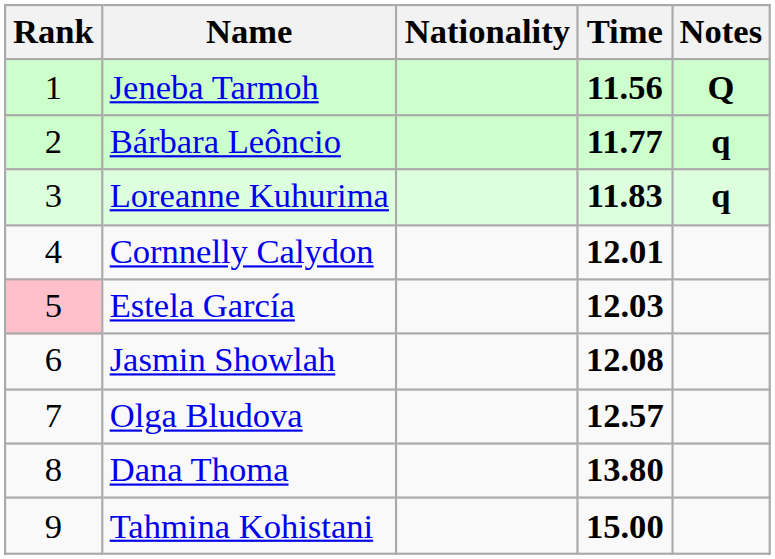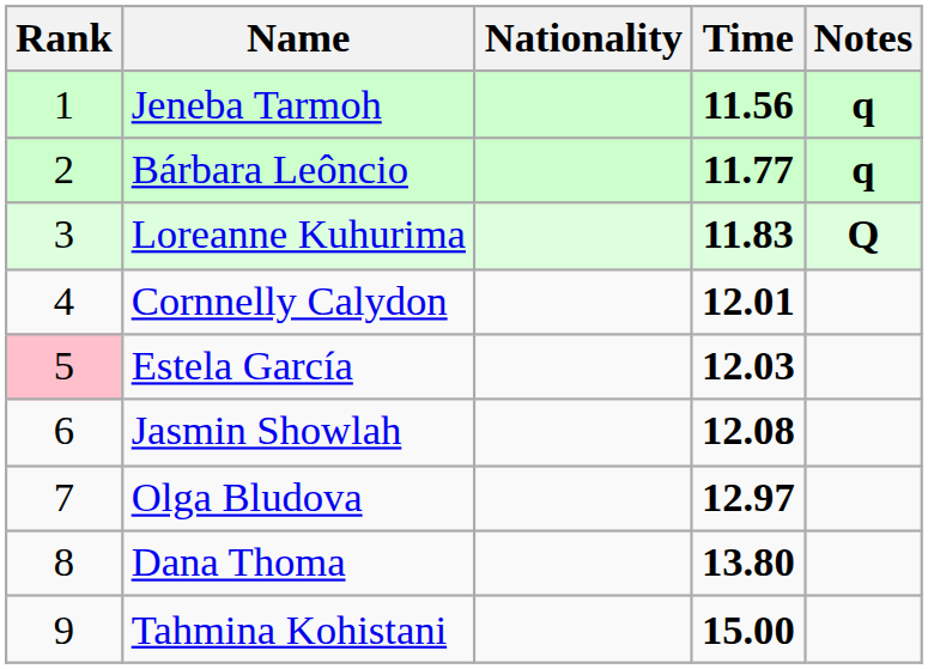Jeneba Tarmoh | Notes: Q -> q
Loreanne Kuhurima | Notes: q -> Q
Olga Bludova | Time: 12.57 -> 12.97
